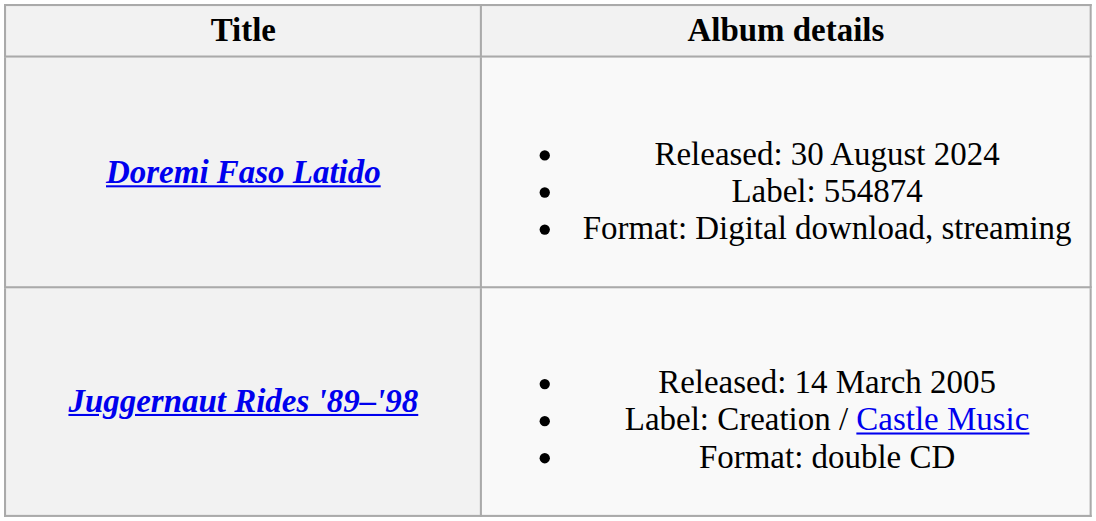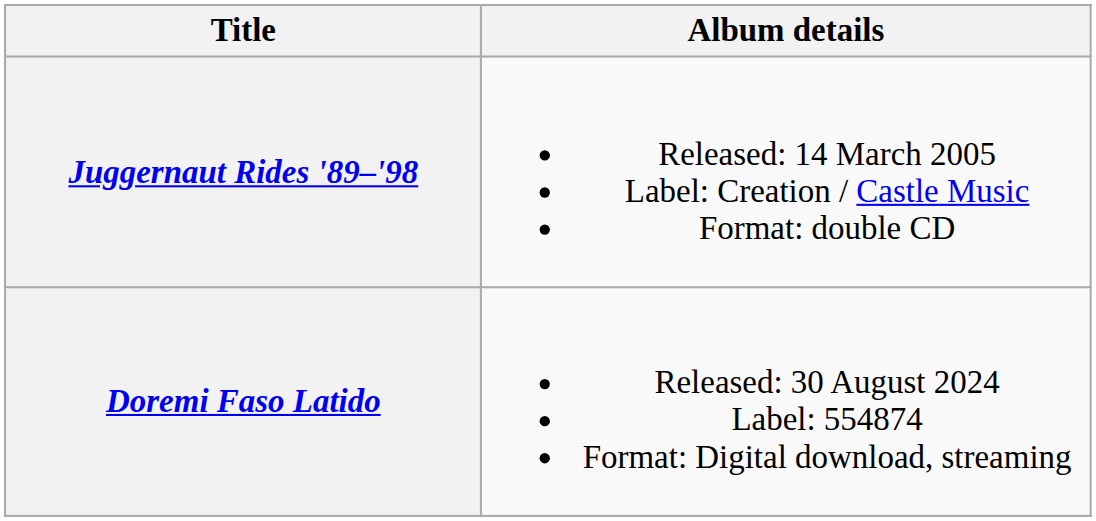rows swapped: Juggernaut Rides '89–'98 <-> Doremi Faso Latido
